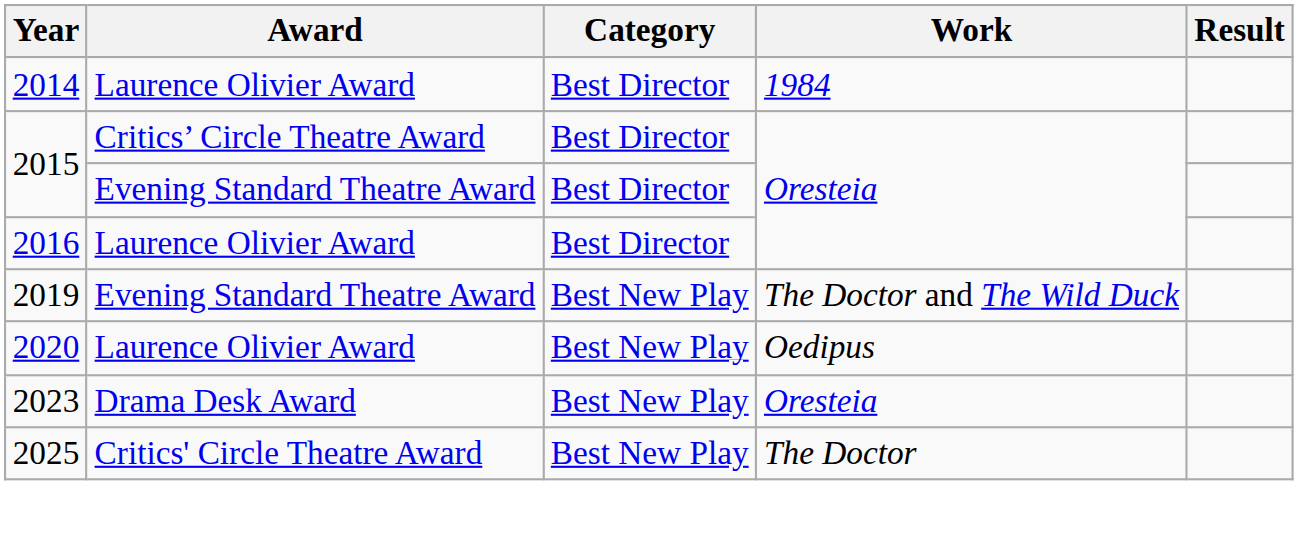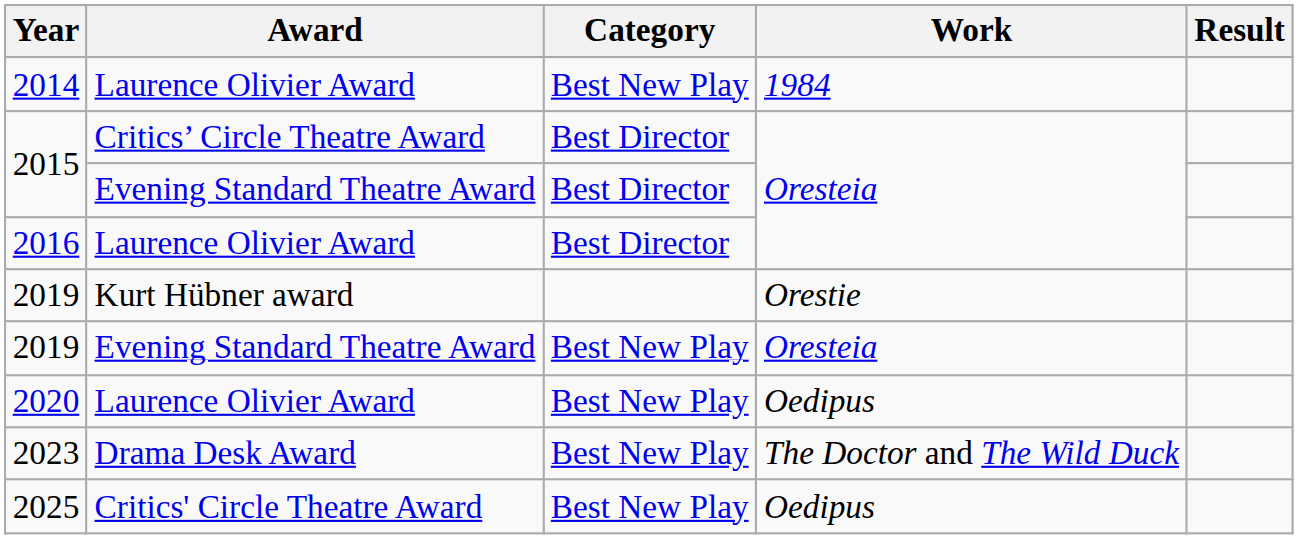2014 | Category: Best Director -> Best New Play
+ row: 2019 | Kurt Hübner award | Orestie
2019 / Evening Standard Theatre Award | Work: The Doctor and The Wild Duck -> Oresteia
2023 | Work: Oresteia -> The Doctor and The Wild Duck
2025 | Work: The Doctor -> Oedipus
